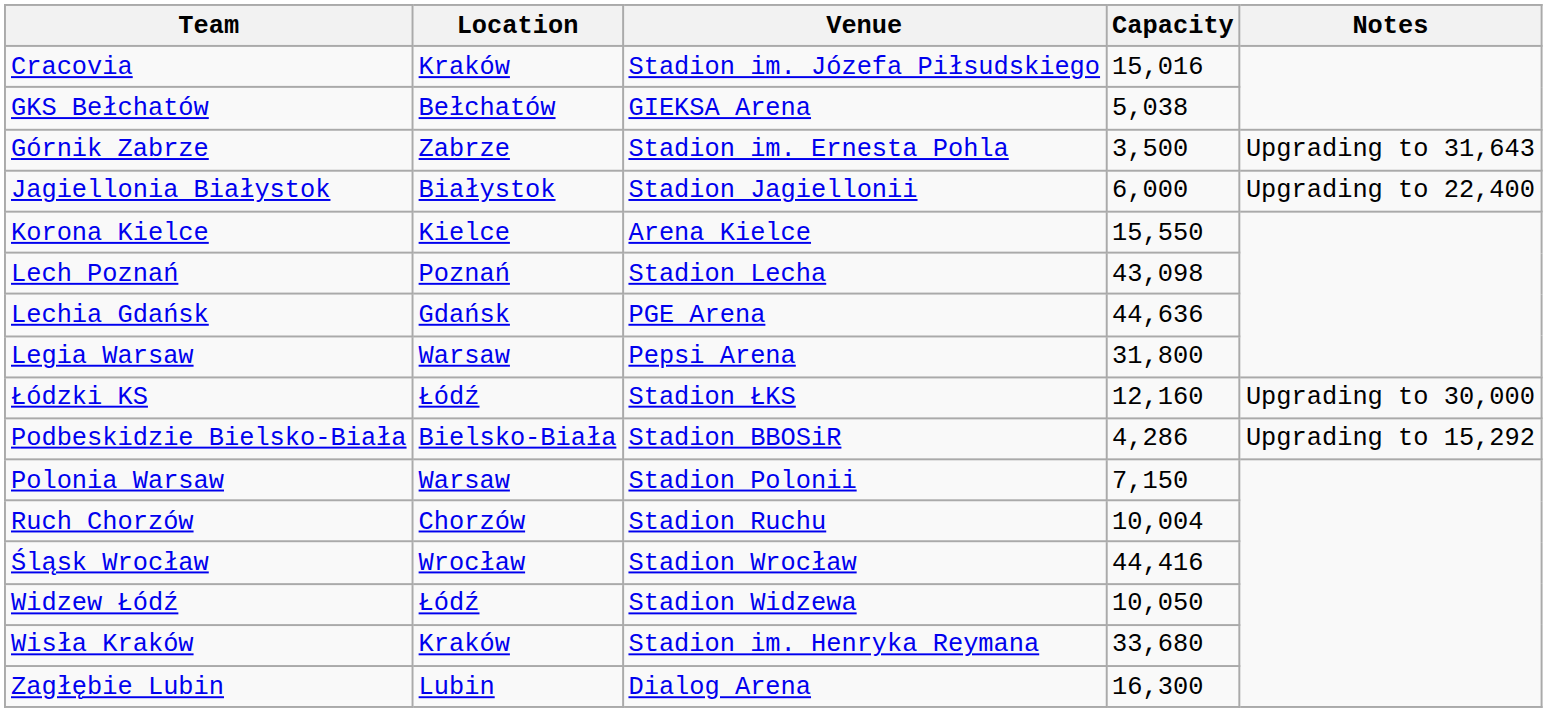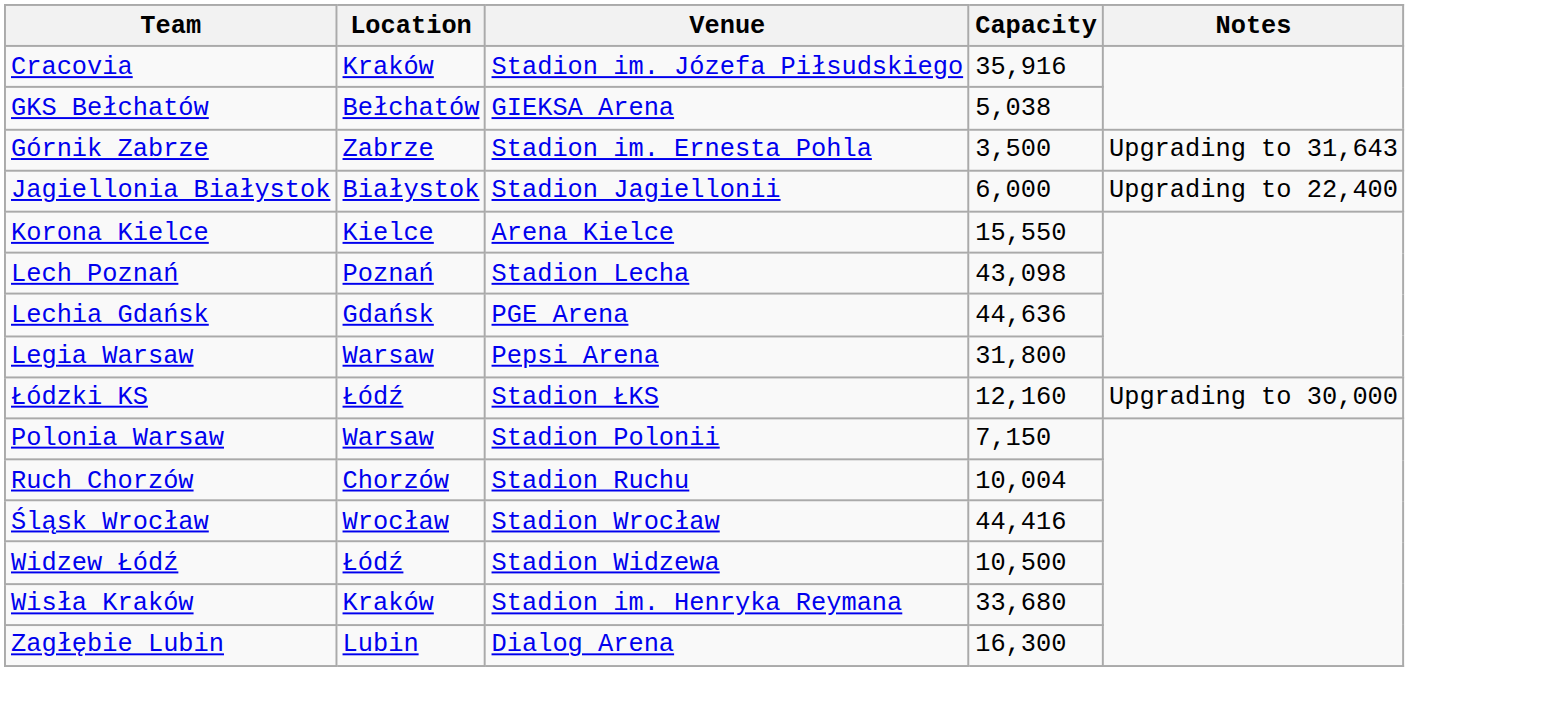Cracovia | Capacity: 15,016 -> 35,916
- row: Podbeskidzie Bielsko-Biała | Bielsko-Biała | Stadion BBOSiR | 4,286 | Upgrading to 15,292
Widzew Łódź | Capacity: 10,050 -> 10,500
